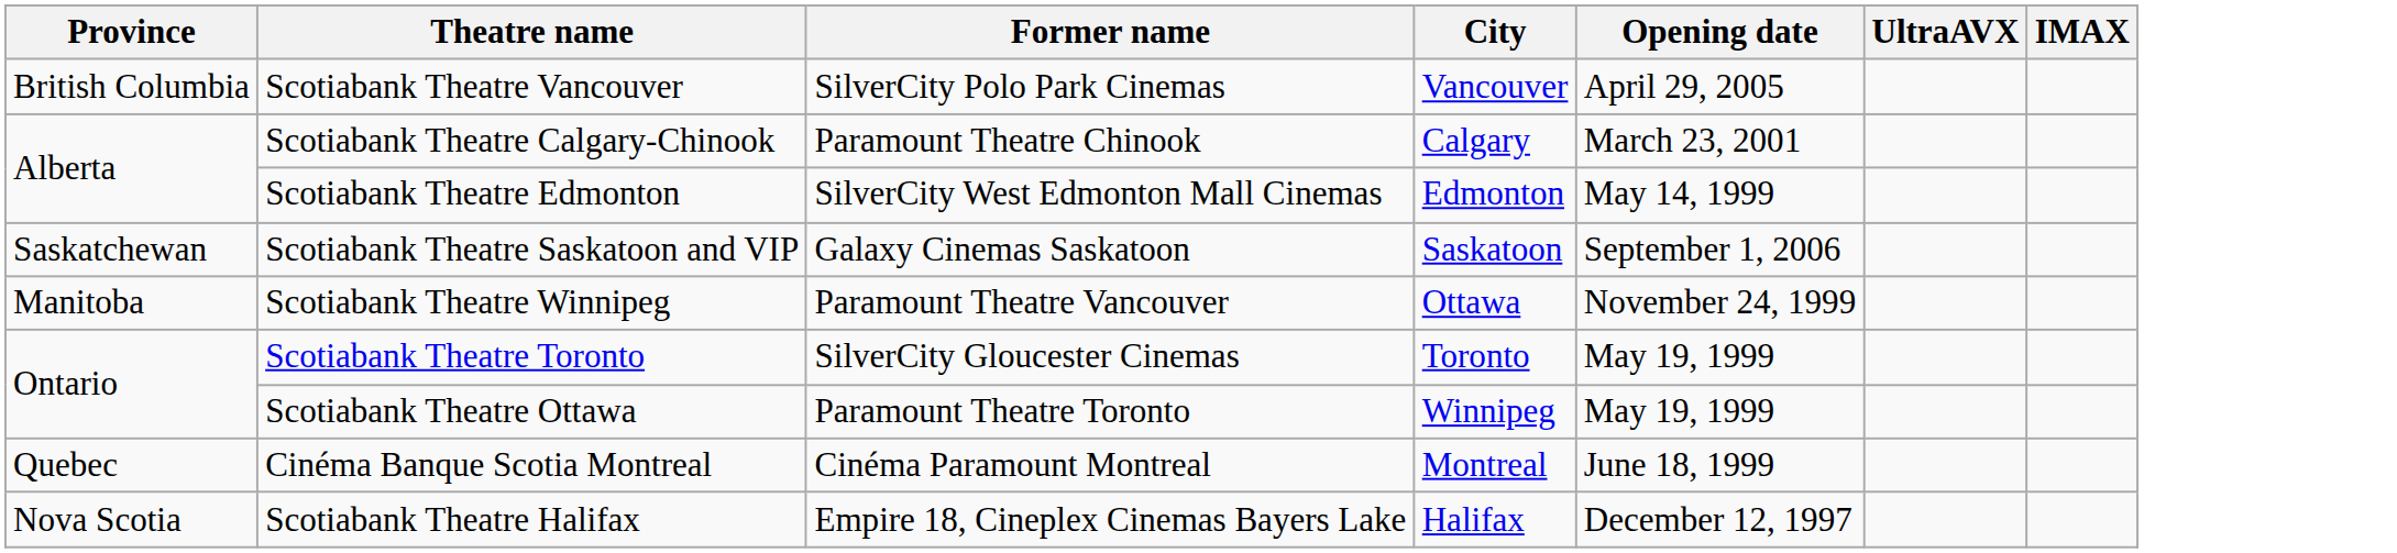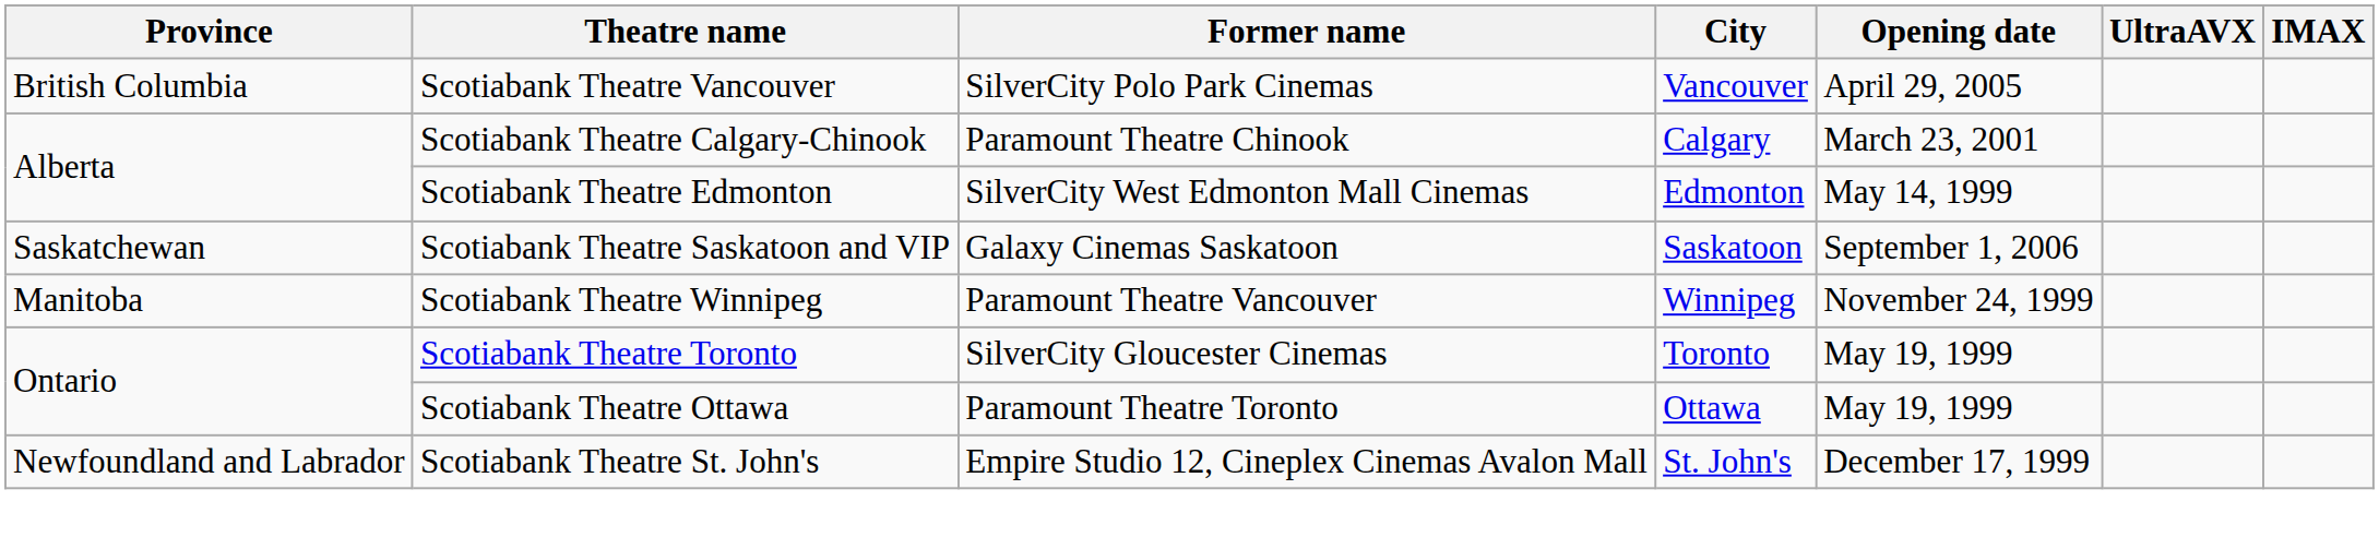Scotiabank Theatre Winnipeg | City: Ottawa -> Winnipeg
Scotiabank Theatre Ottawa | City: Winnipeg -> Ottawa
- row: Quebec | Cinéma Banque Scotia Montreal | Cinéma Paramount Montreal | Montreal | June 18, 1999
- row: Nova Scotia | Scotiabank Theatre Halifax | Empire 18, Cineplex Cinemas Bayers Lake | Halifax | December 12, 1997
+ row: Newfoundland and Labrador | Scotiabank Theatre St. John's | Empire Studio 12, Cineplex Cinemas Avalon Mall | St. John's | December 17, 1999
